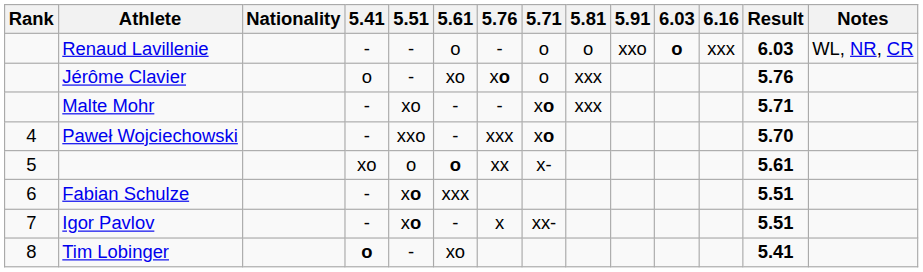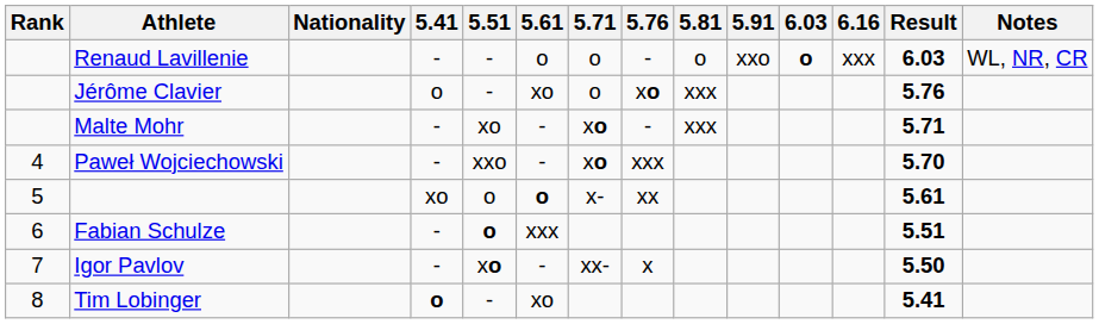columns swapped: 5.71 <-> 5.76
Fabian Schulze | 5.51: xo -> o
Igor Pavlov | Result: 5.51 -> 5.50
